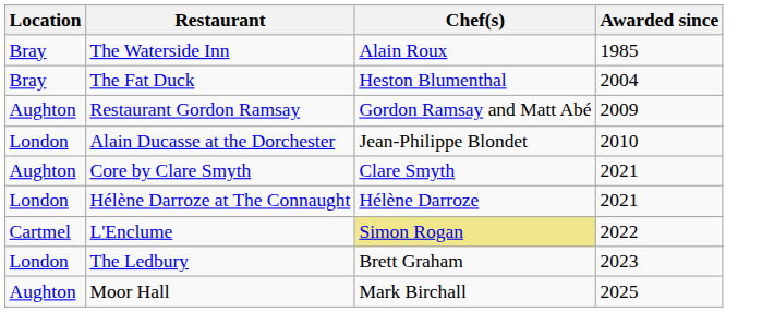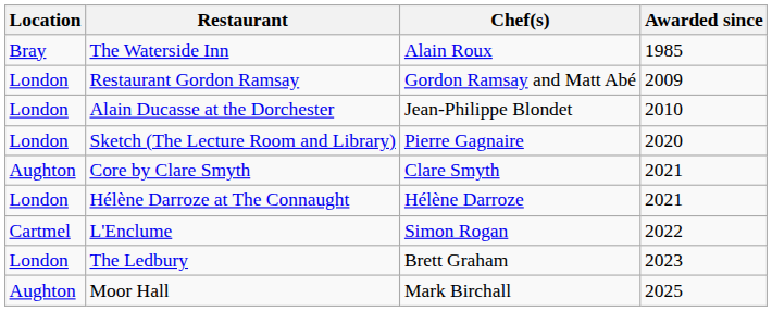- row: Bray | The Fat Duck | Heston Blumenthal | 2004
Restaurant Gordon Ramsay | Location: Aughton -> London
+ row: London | Sketch (The Lecture Room and Library) | Pierre Gagnaire | 2020
L'Enclume | Chef(s): khaki background -> no background
